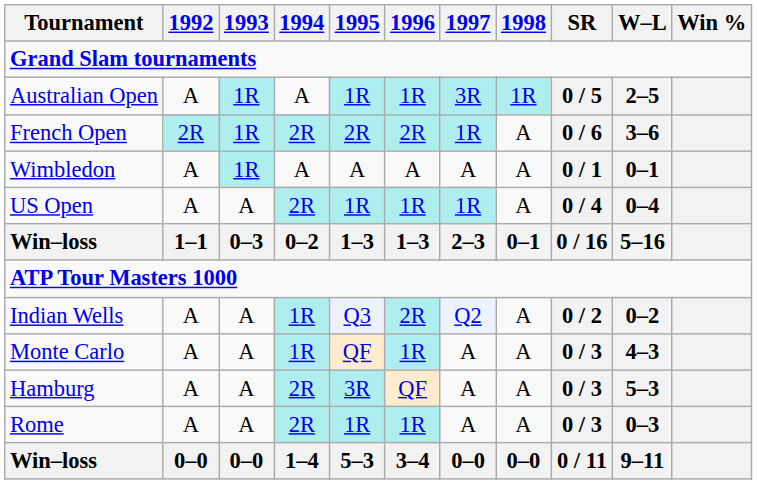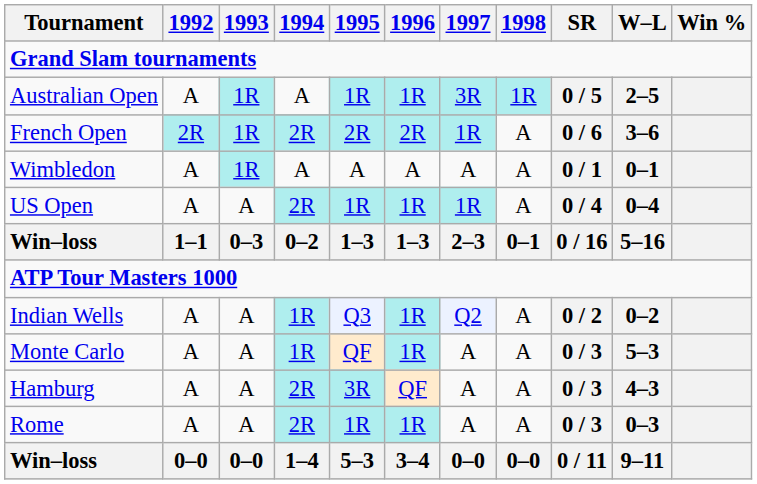Indian Wells | 1996: 2R -> 1R
Monte Carlo | W–L: 4–3 -> 5–3
Hamburg | W–L: 5–3 -> 4–3
